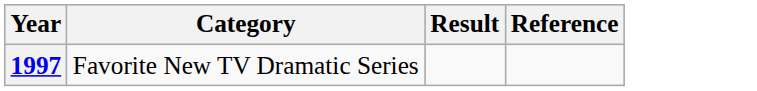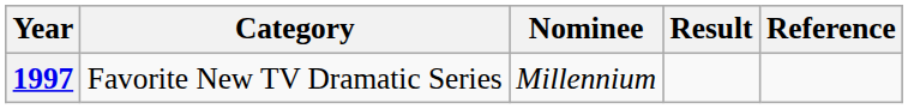+ column: Nominee | Millennium
